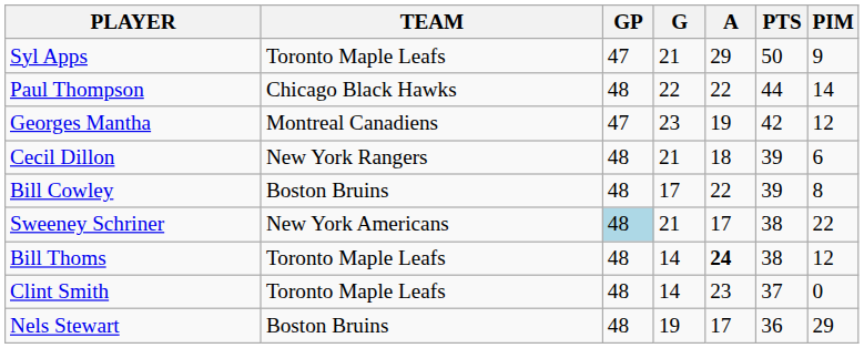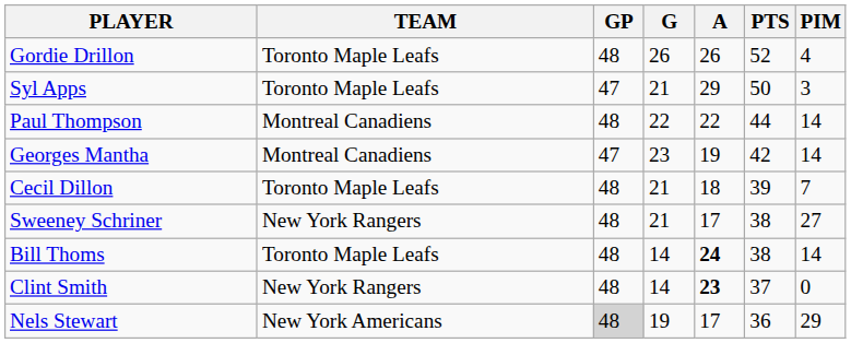+ row: Gordie Drillon | Toronto Maple Leafs | 48 | 26 | 26 | 52 | 4
Syl Apps | PIM: 9 -> 3
Paul Thompson | TEAM: Chicago Black Hawks -> Montreal Canadiens
Georges Mantha | PIM: 12 -> 14
Cecil Dillon | TEAM: New York Rangers -> Toronto Maple Leafs
Cecil Dillon | PIM: 6 -> 7
- row: Bill Cowley | Boston Bruins | 48 | 17 | 22 | 39 | 8
Sweeney Schriner | TEAM: New York Americans -> New York Rangers
Sweeney Schriner | GP: lightblue background -> no background
Sweeney Schriner | PIM: 22 -> 27
Bill Thoms | PIM: 12 -> 14
Clint Smith | TEAM: Toronto Maple Leafs -> New York Rangers
Clint Smith | A: normal -> bold
Nels Stewart | TEAM: Boston Bruins -> New York Americans
Nels Stewart | GP: no background -> lightgrey background
